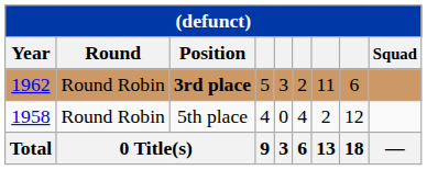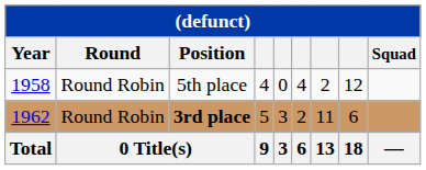rows swapped: 5th place <-> 3rd place
